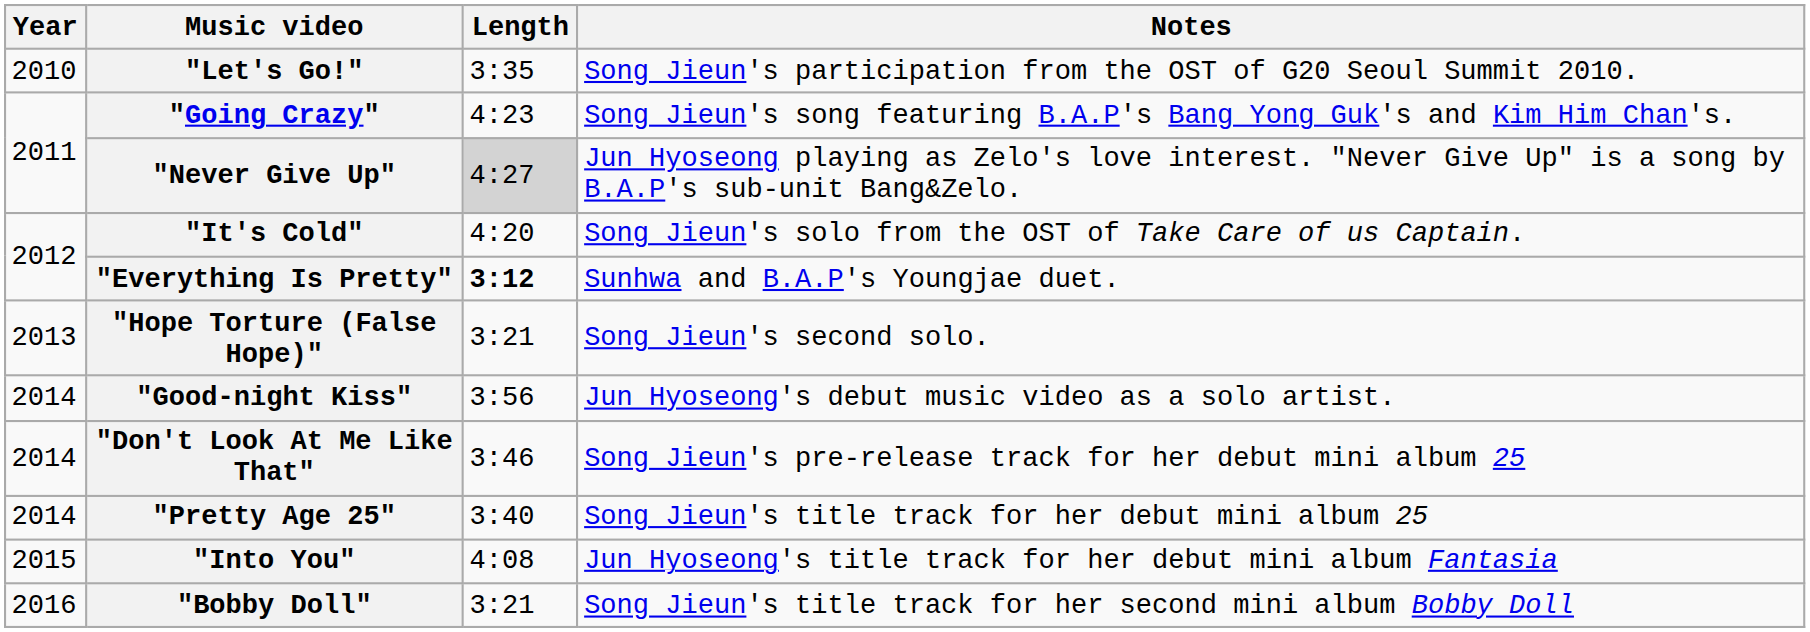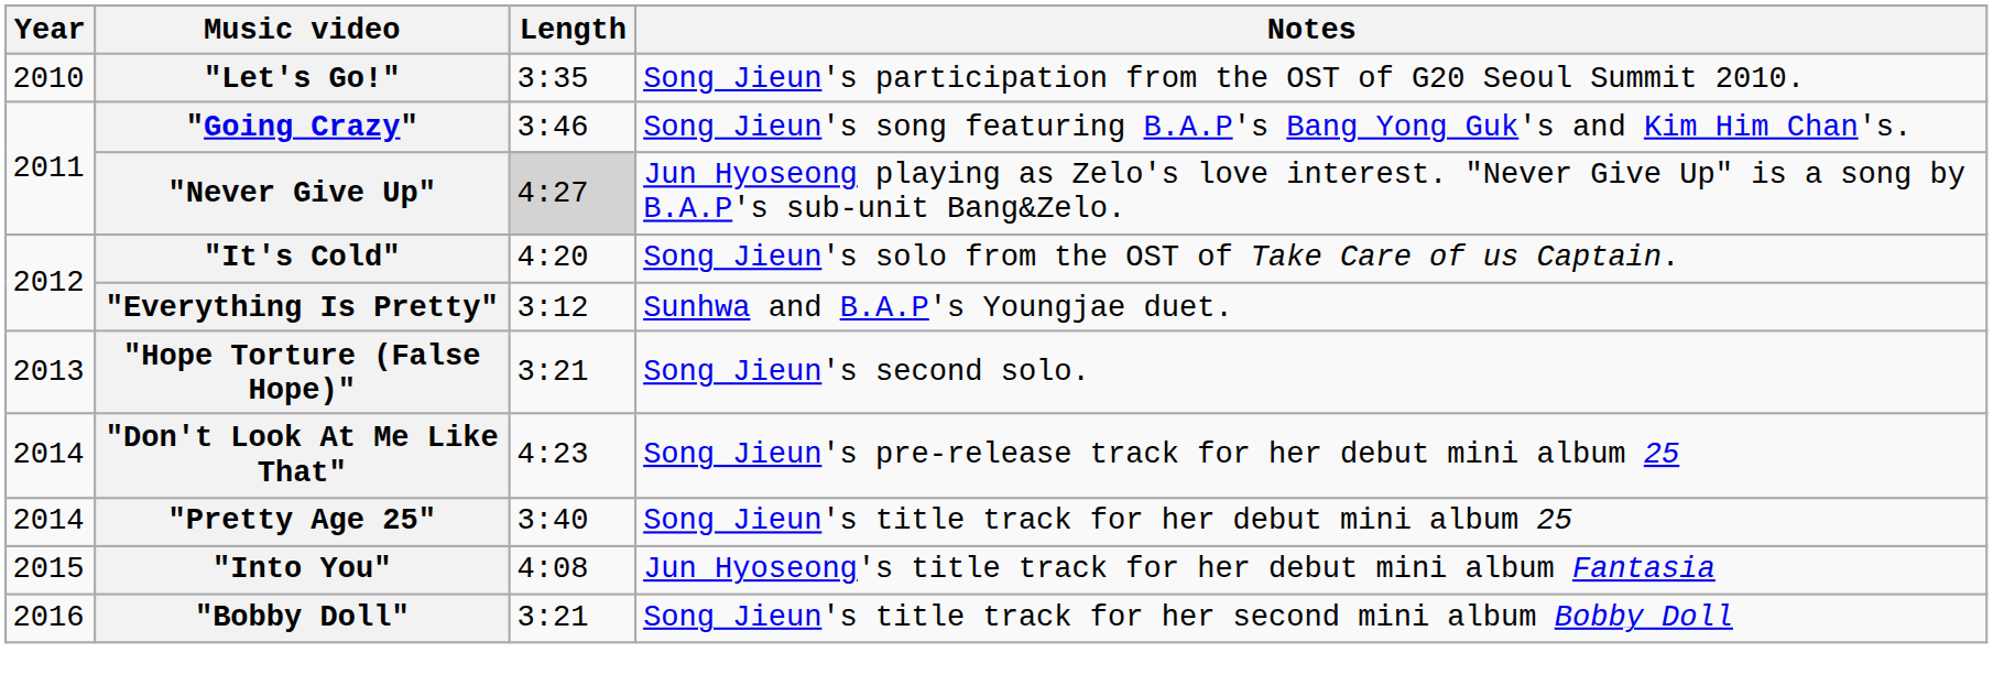"Going Crazy" | Length: 4:23 -> 3:46
"Everything Is Pretty" | Length: bold -> normal
- row: 2014 | "Good-night Kiss" | 3:56 | Jun Hyoseong's debut music video as a solo artist.
"Don't Look At Me Like That" | Length: 3:46 -> 4:23
